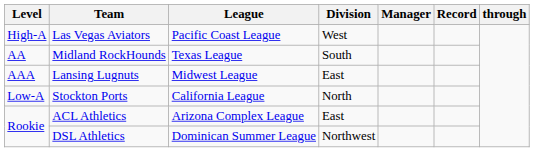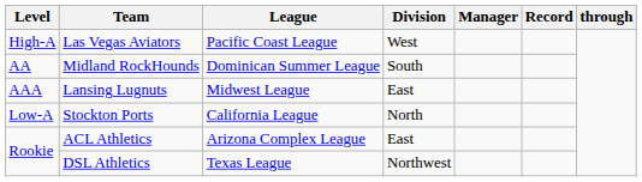Midland RockHounds | League: Texas League -> Dominican Summer League
DSL Athletics | League: Dominican Summer League -> Texas League
